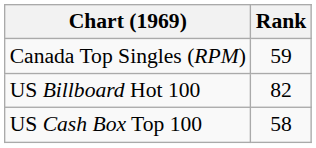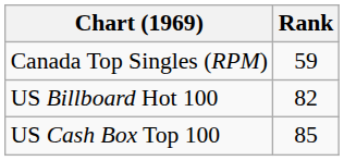US Cash Box Top 100 | Rank: 58 -> 85
